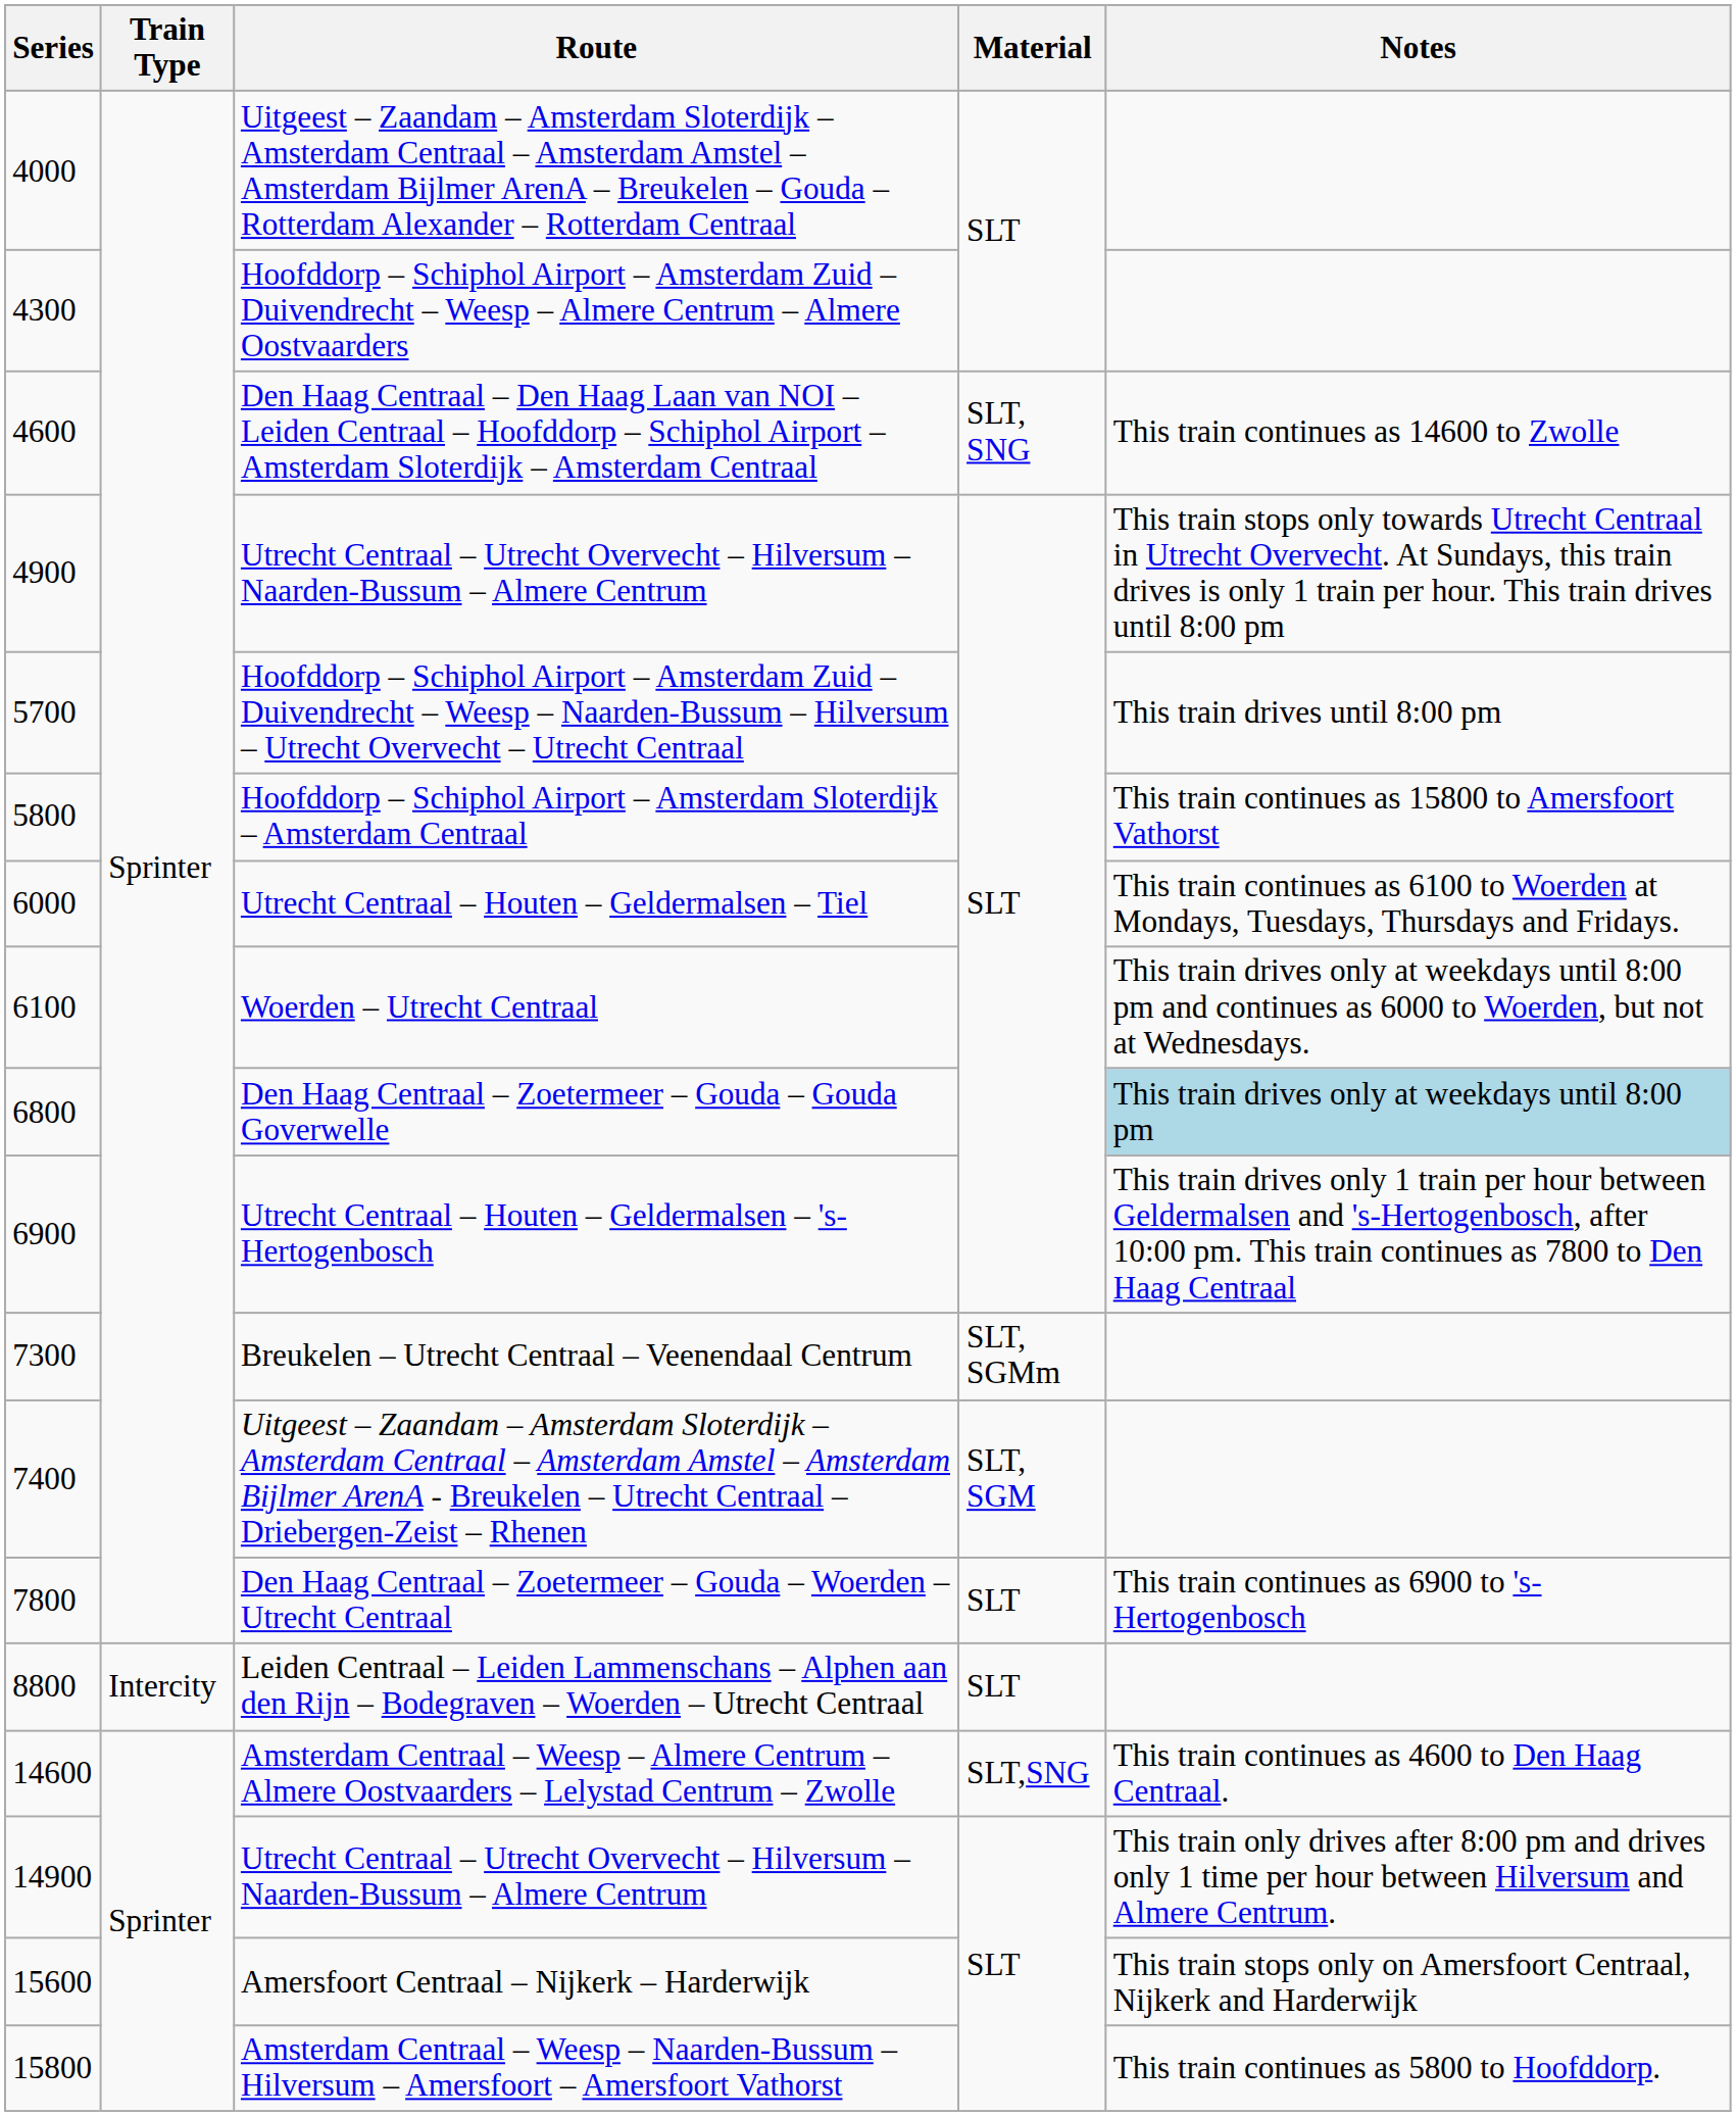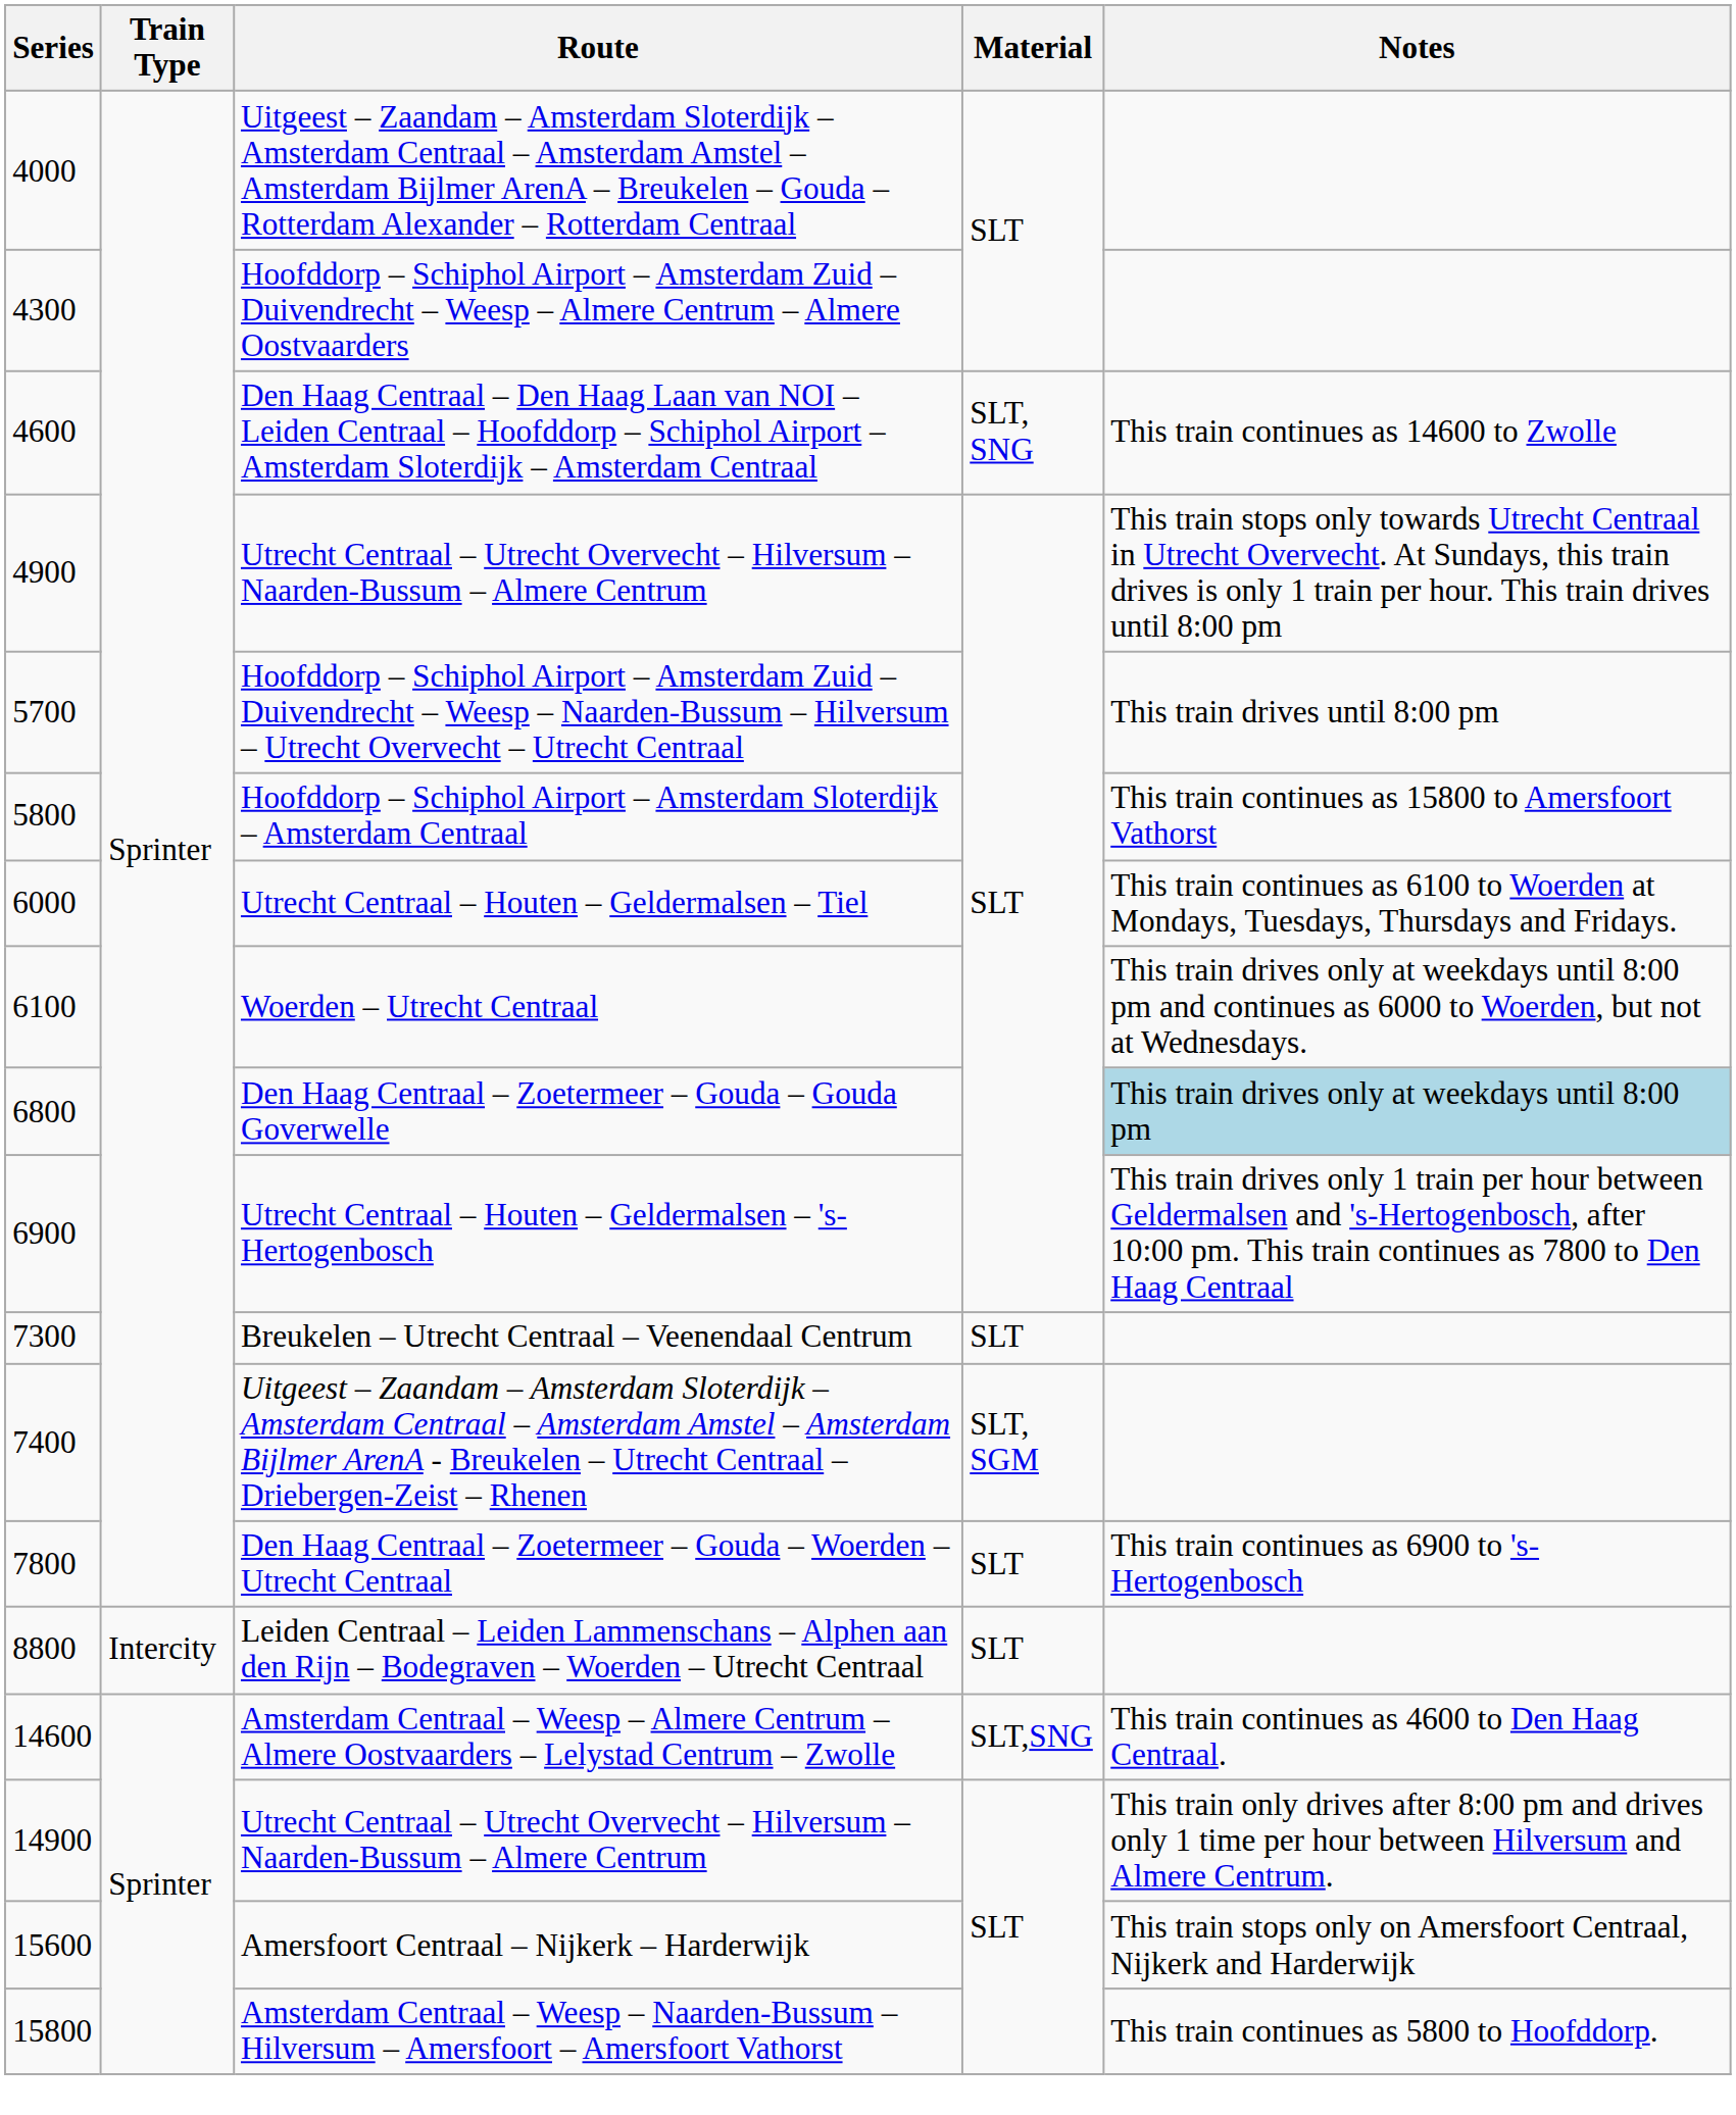Breukelen – Utrecht Centraal – Veenendaal Centrum | Material: SLT, SGMm -> SLT
